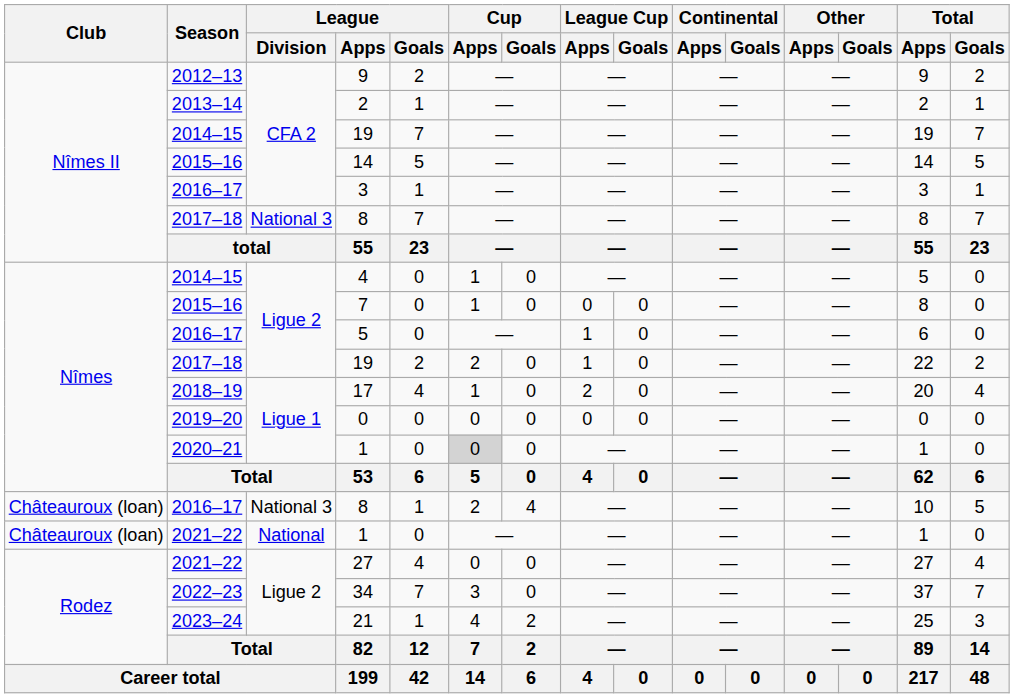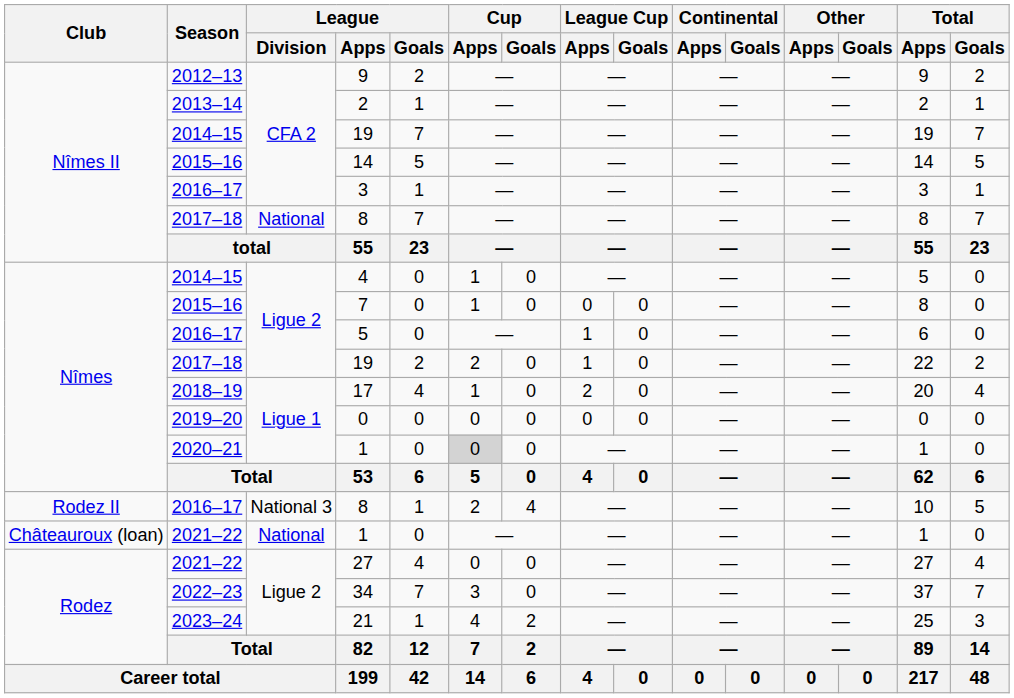2017–18 / 8 | League / Division: National 3 -> National
2016–17 / 8 | Club: Châteauroux (loan) -> Rodez II
